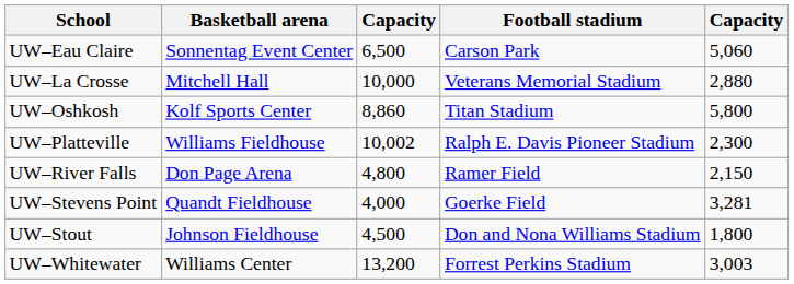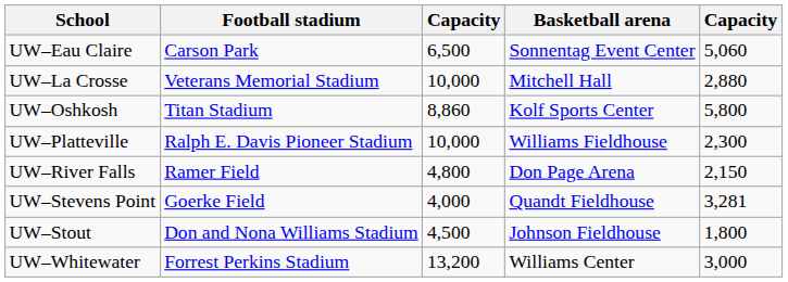columns swapped: Football stadium <-> Basketball arena
UW–Platteville | column 3: 10,002 -> 10,000
UW–Whitewater | column 5: 3,003 -> 3,000
